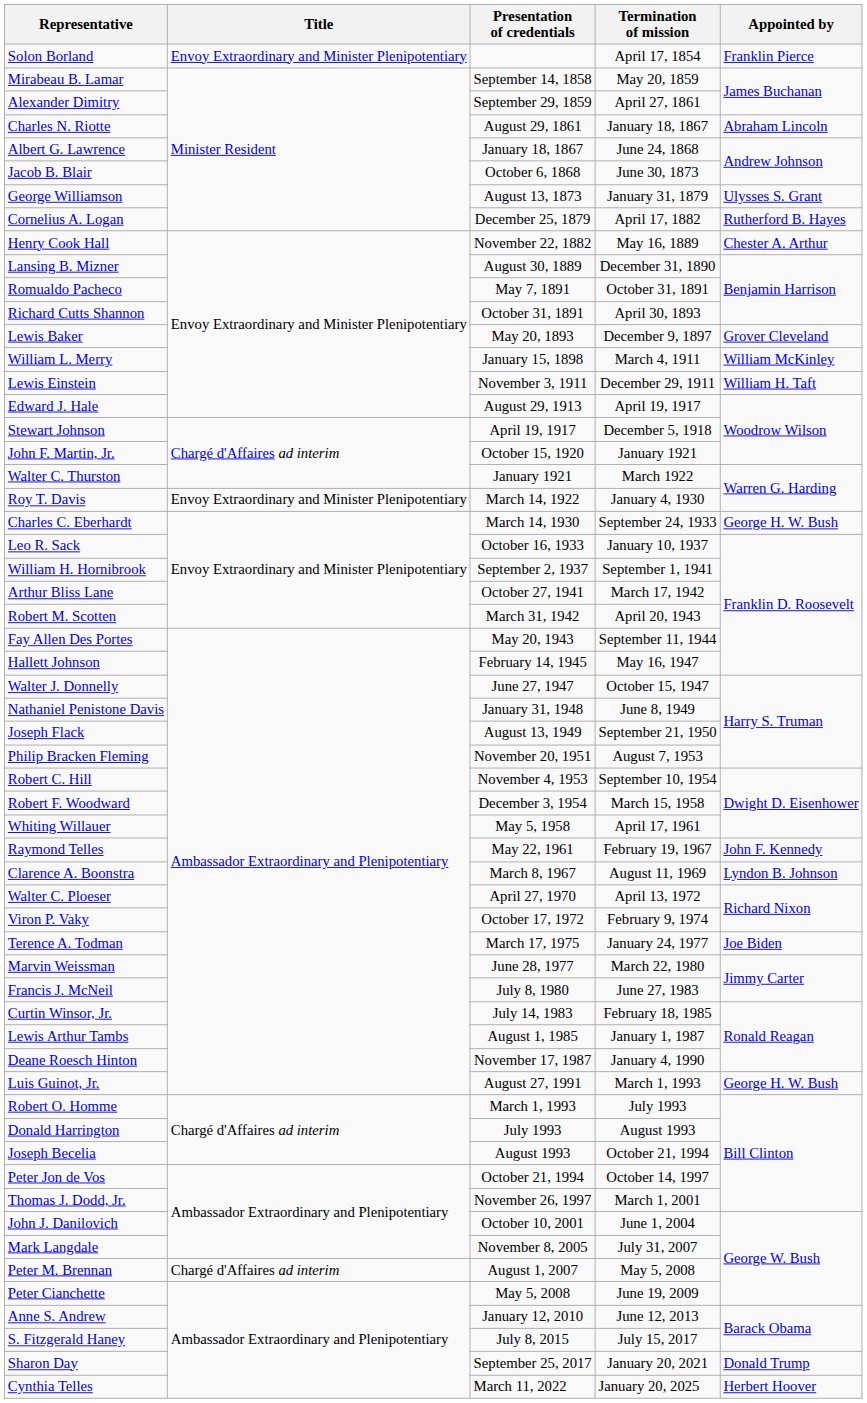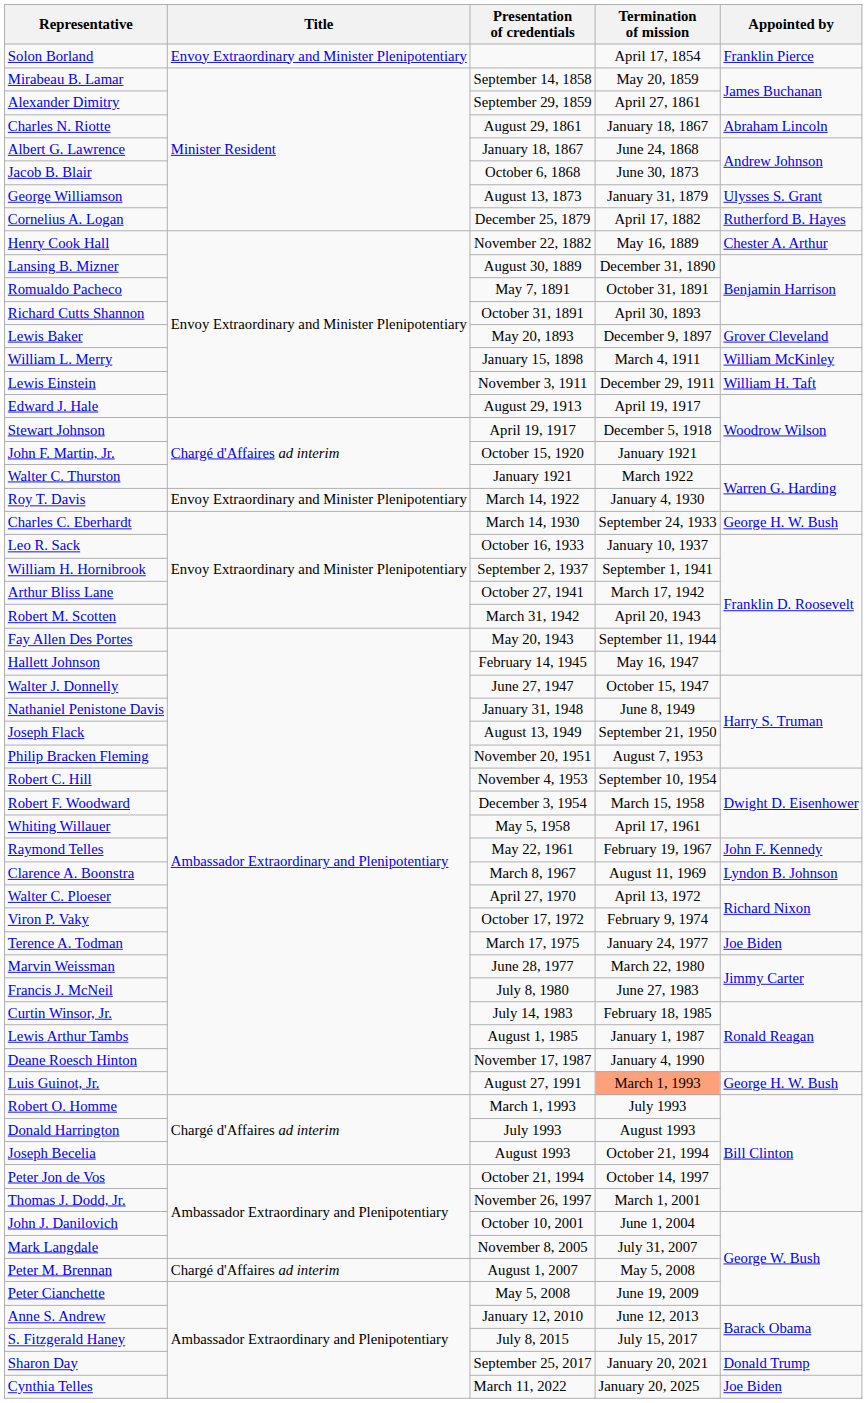Luis Guinot, Jr. | Termination of mission: no background -> lightsalmon background
Cynthia Telles | Appointed by: Herbert Hoover -> Joe Biden
